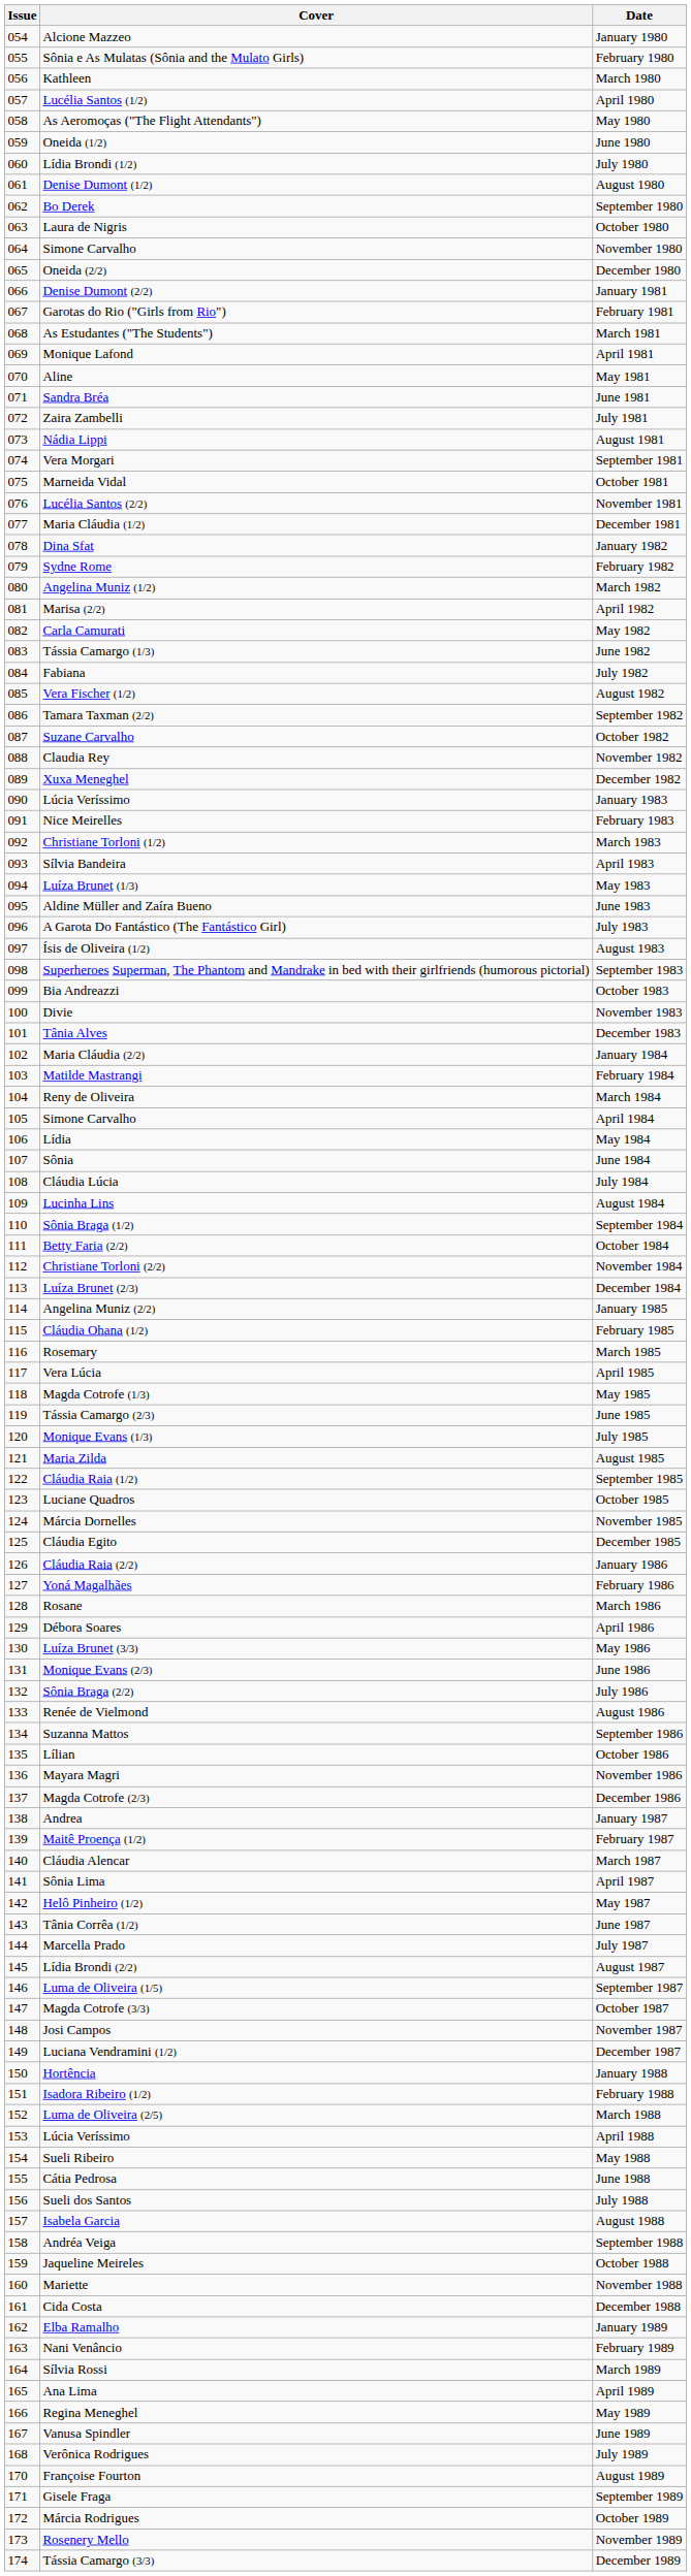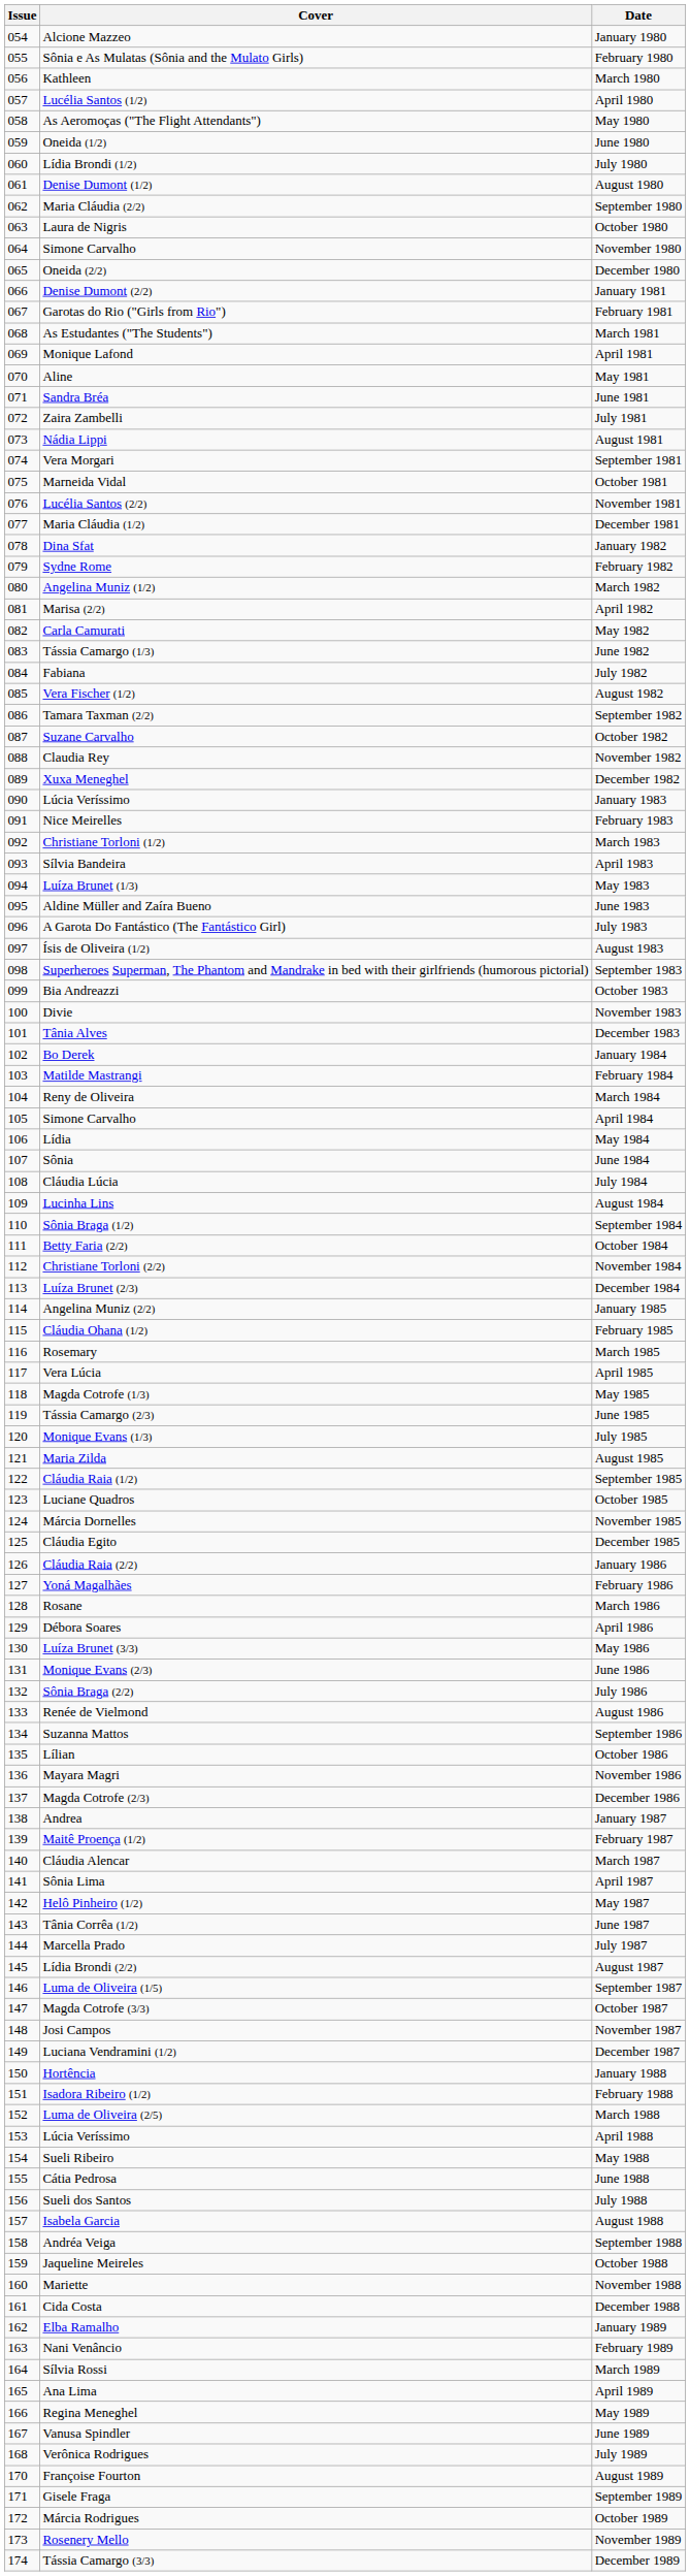September 1980 | Cover: Bo Derek -> Maria Cláudia (2/2)
January 1984 | Cover: Maria Cláudia (2/2) -> Bo Derek
